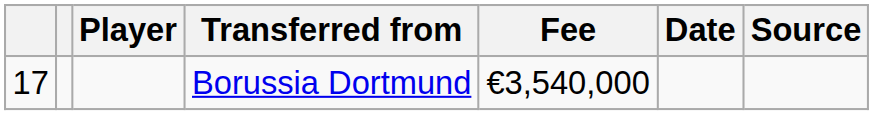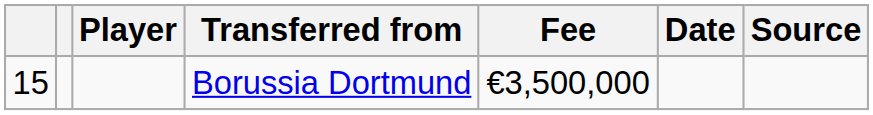Borussia Dortmund | column 1: 17 -> 15
Borussia Dortmund | Fee: €3,540,000 -> €3,500,000
